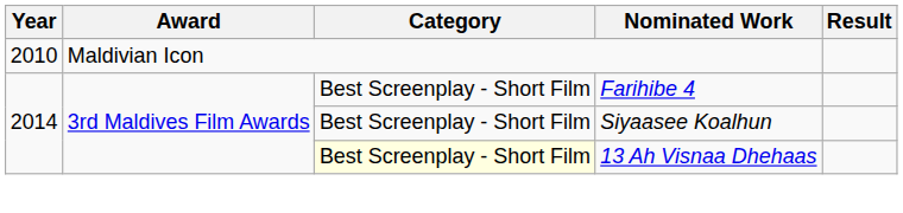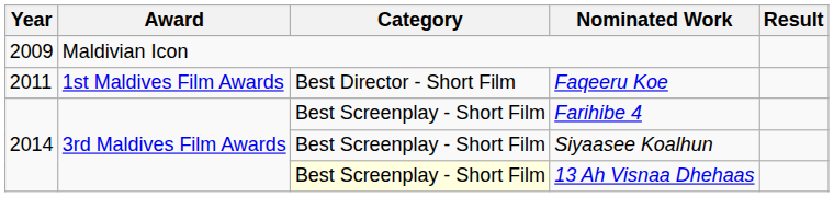Maldivian Icon | Year: 2010 -> 2009
+ row: 2011 | 1st Maldives Film Awards | Best Director - Short Film | Faqeeru Koe
